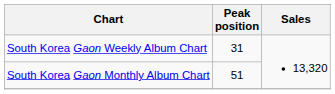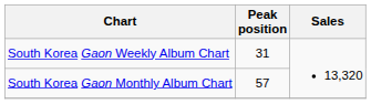South Korea Gaon Monthly Album Chart | Peak position: 51 -> 57
